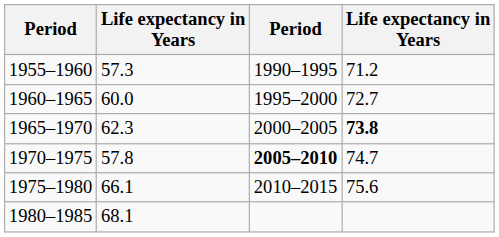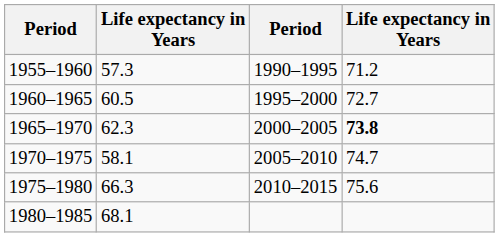1960–1965 | column 2: 60.0 -> 60.5
1970–1975 | column 2: 57.8 -> 58.1
1970–1975 | column 3: bold -> normal
1975–1980 | column 2: 66.1 -> 66.3
